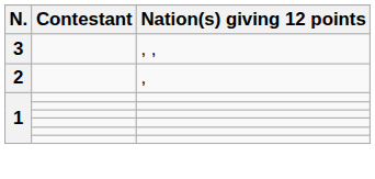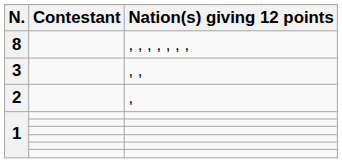+ row: 8 | , , , , , , ,
